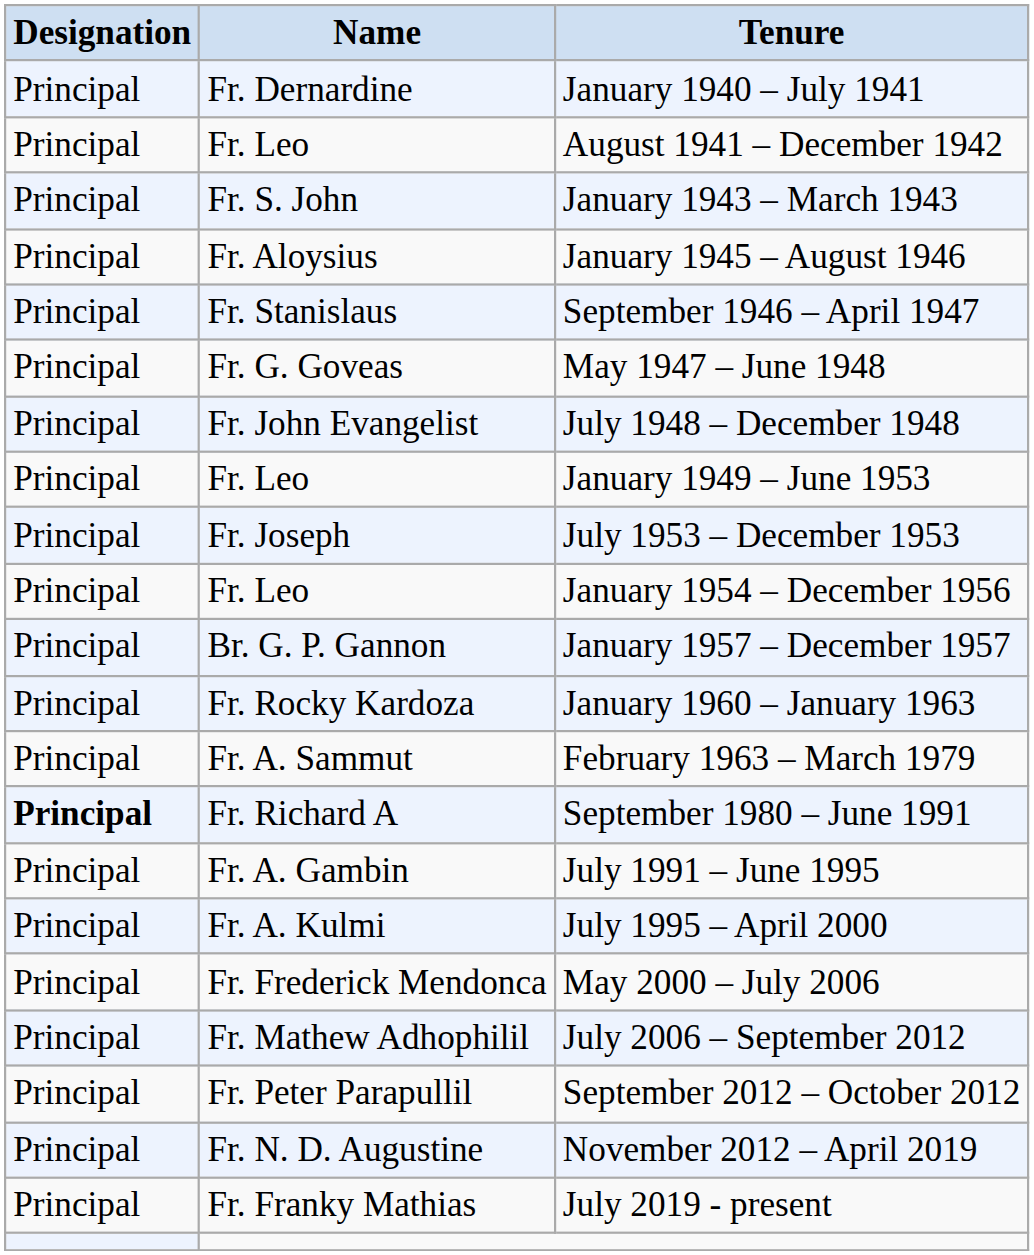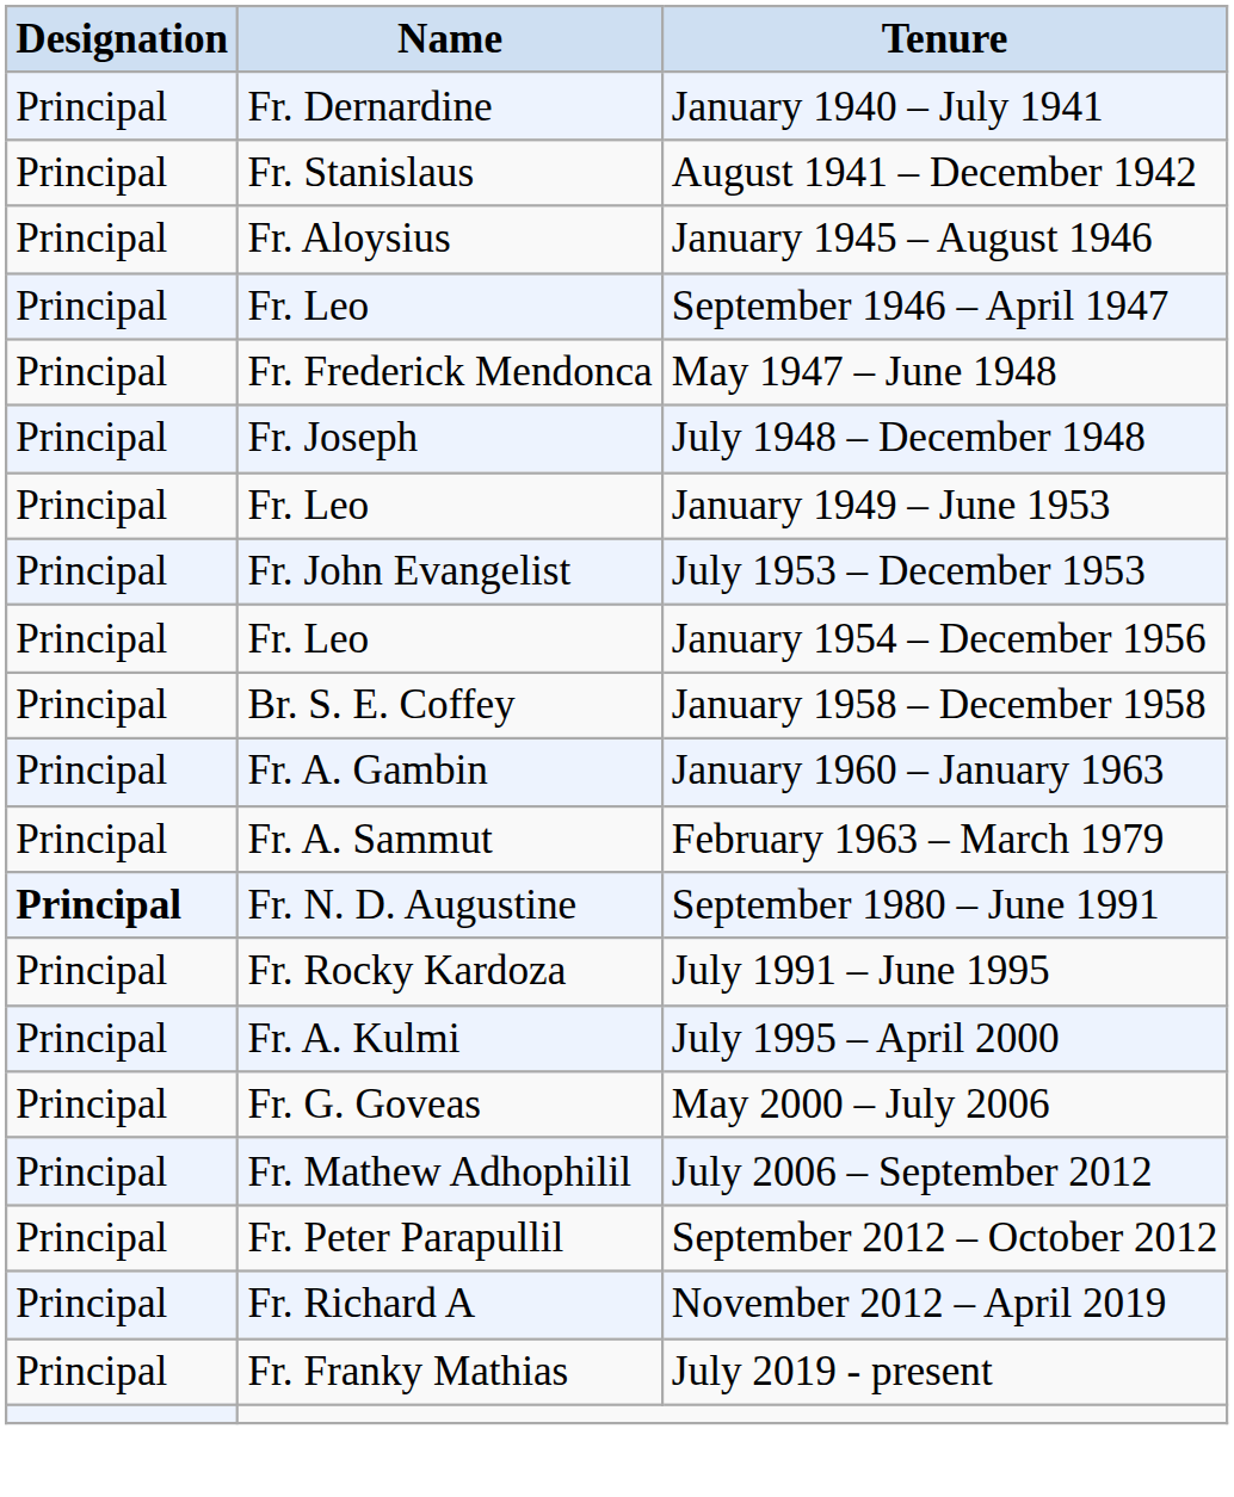August 1941 – December 1942 | Name: Fr. Leo -> Fr. Stanislaus
- row: Principal | Fr. S. John | January 1943 – March 1943
September 1946 – April 1947 | Name: Fr. Stanislaus -> Fr. Leo
May 1947 – June 1948 | Name: Fr. G. Goveas -> Fr. Frederick Mendonca
July 1948 – December 1948 | Name: Fr. John Evangelist -> Fr. Joseph
July 1953 – December 1953 | Name: Fr. Joseph -> Fr. John Evangelist
- row: Principal | Br. G. P. Gannon | January 1957 – December 1957
+ row: Principal | Br. S. E. Coffey | January 1958 – December 1958
January 1960 – January 1963 | Name: Fr. Rocky Kardoza -> Fr. A. Gambin
September 1980 – June 1991 | Name: Fr. Richard A -> Fr. N. D. Augustine
July 1991 – June 1995 | Name: Fr. A. Gambin -> Fr. Rocky Kardoza
May 2000 – July 2006 | Name: Fr. Frederick Mendonca -> Fr. G. Goveas
November 2012 – April 2019 | Name: Fr. N. D. Augustine -> Fr. Richard A
